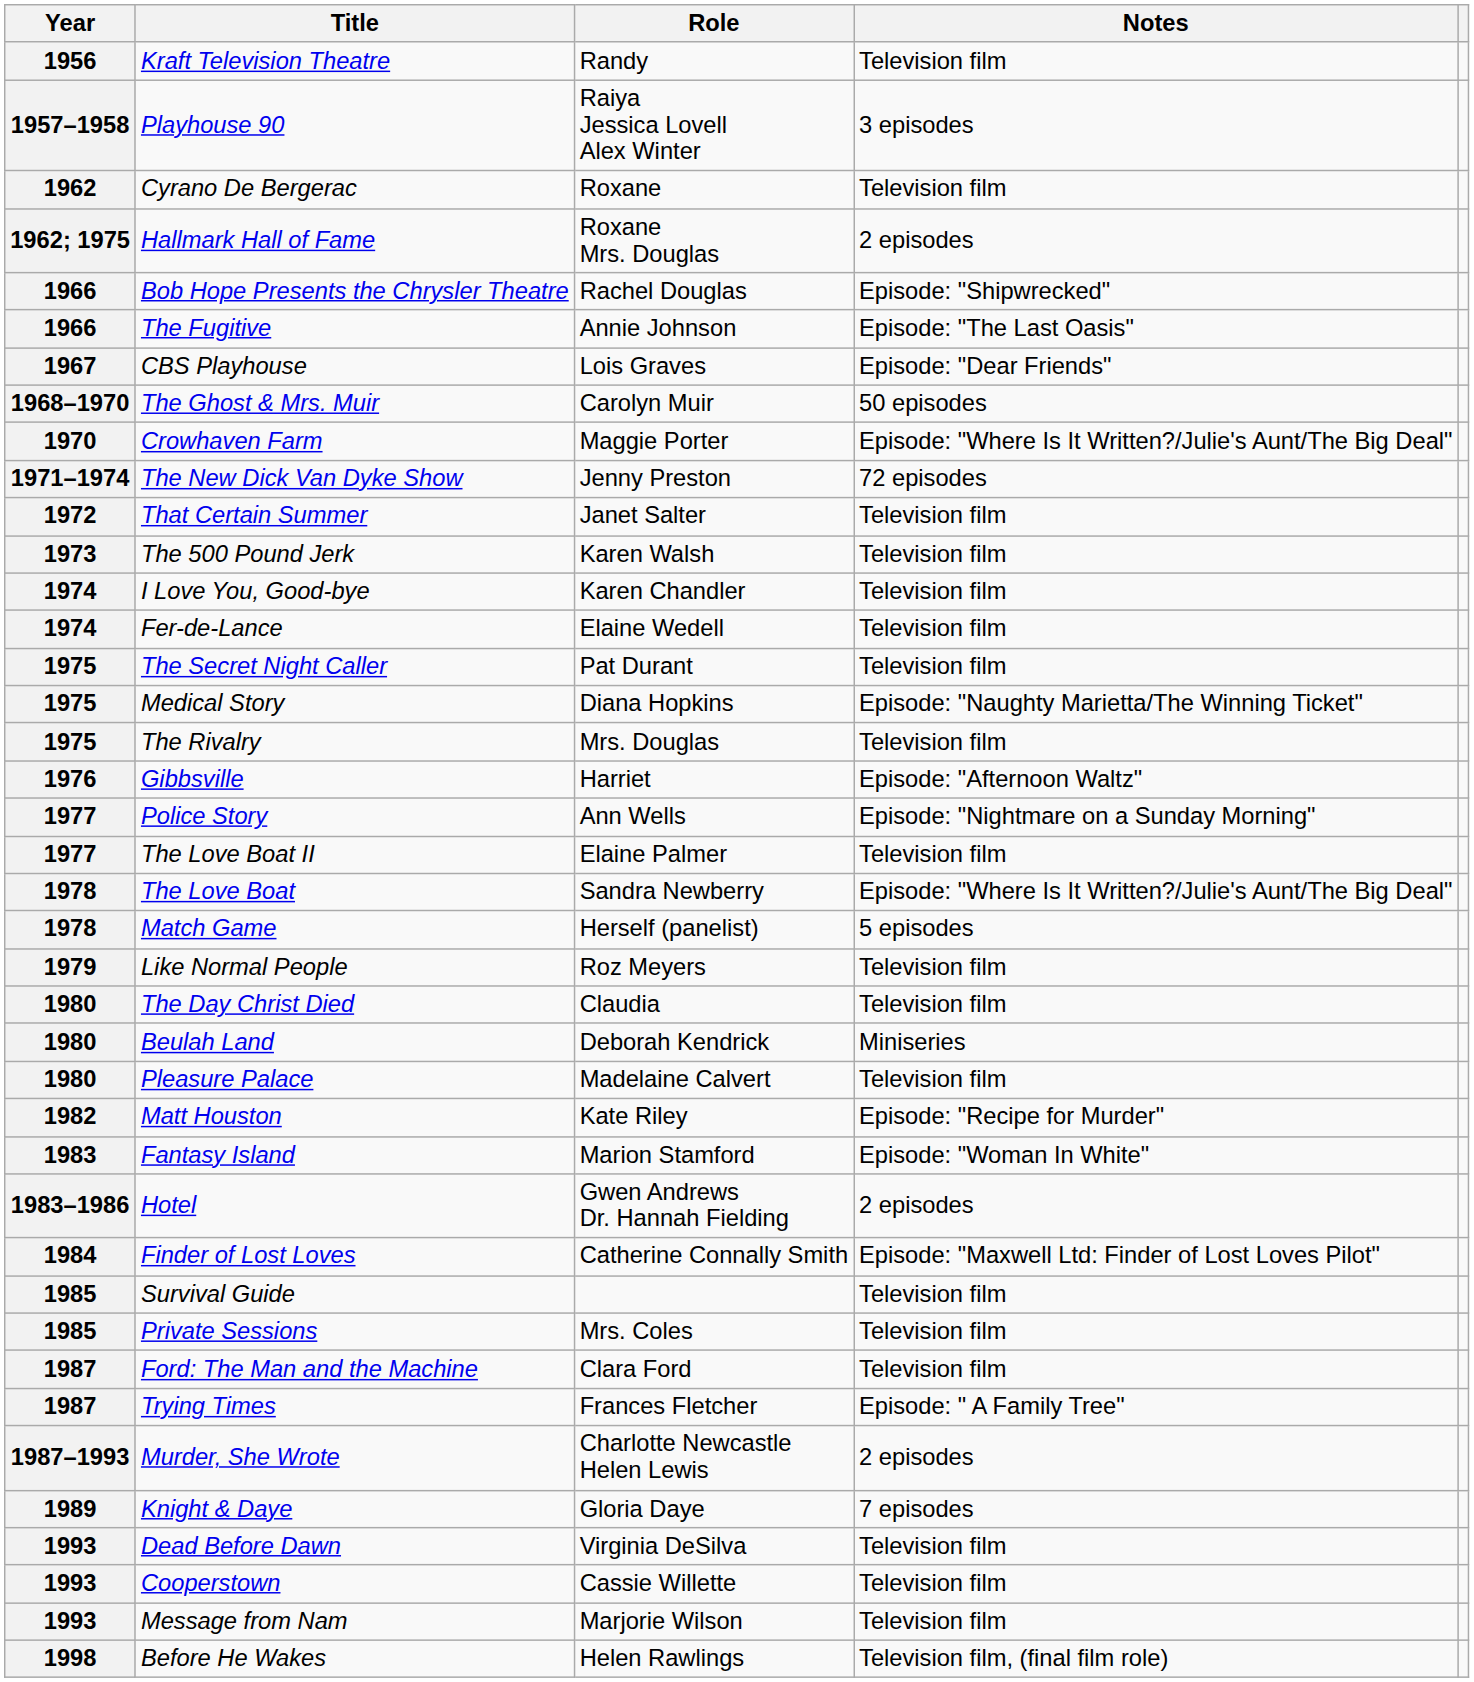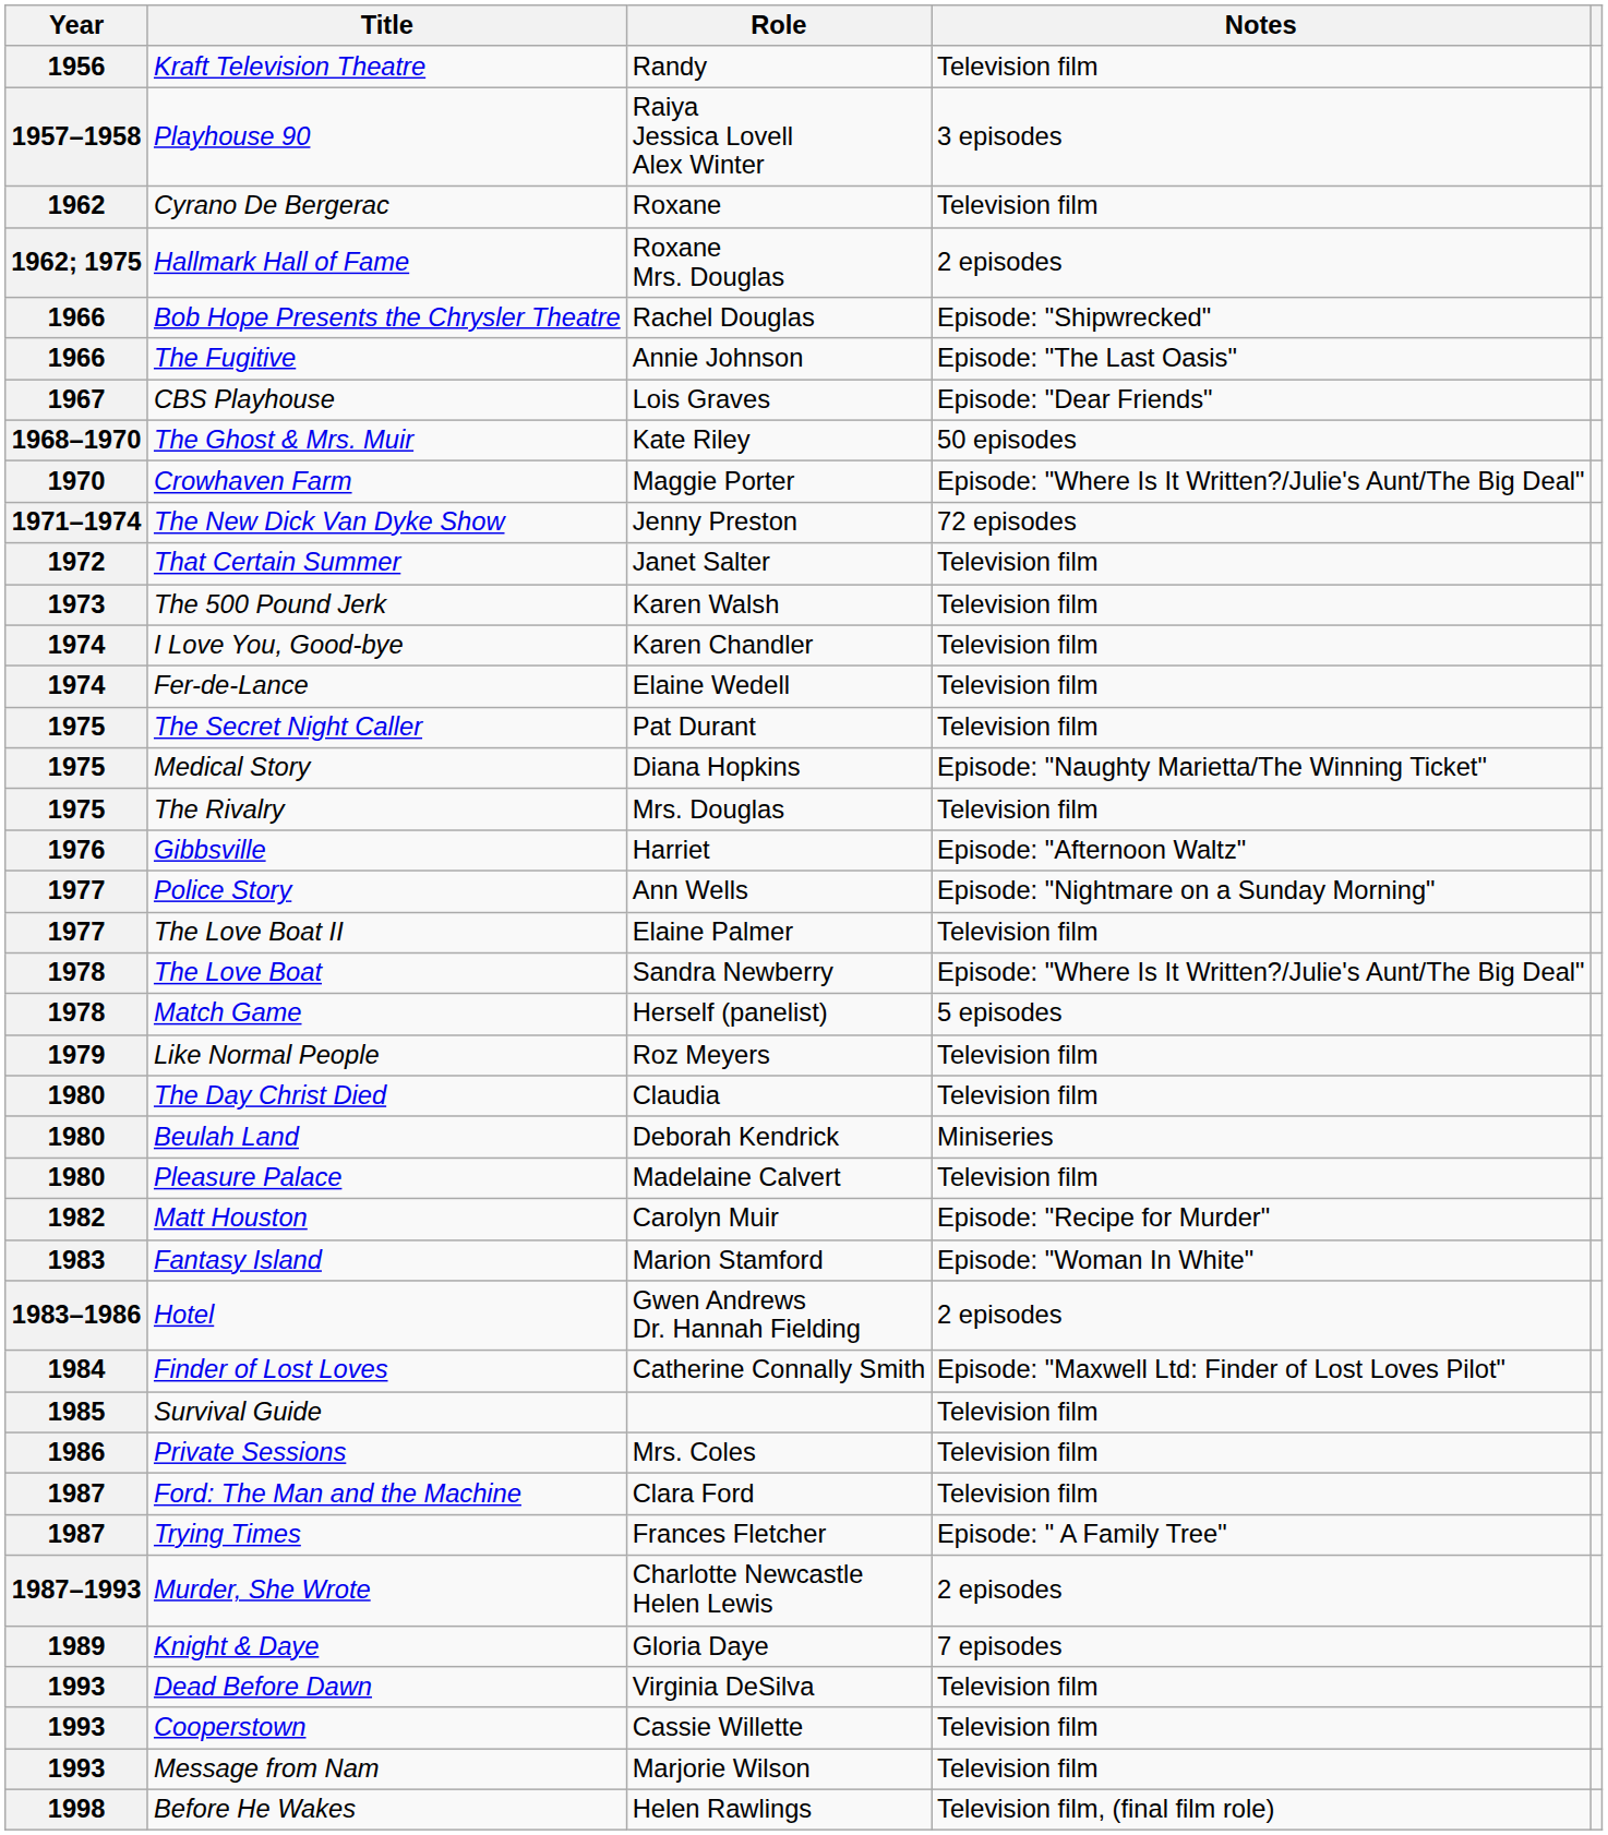The Ghost & Mrs. Muir | Role: Carolyn Muir -> Kate Riley
Matt Houston | Role: Kate Riley -> Carolyn Muir
Private Sessions | Year: 1985 -> 1986
